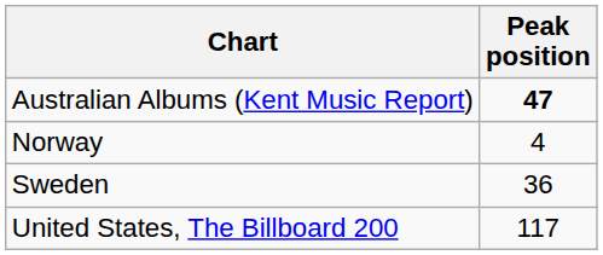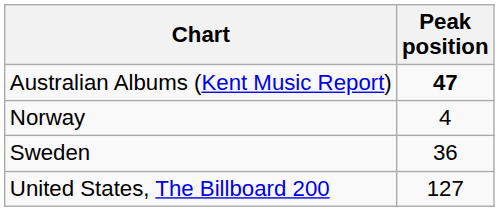United States, The Billboard 200 | Peak position: 117 -> 127
